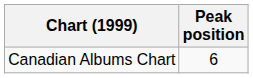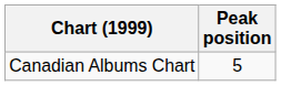Canadian Albums Chart | Peak position: 6 -> 5
